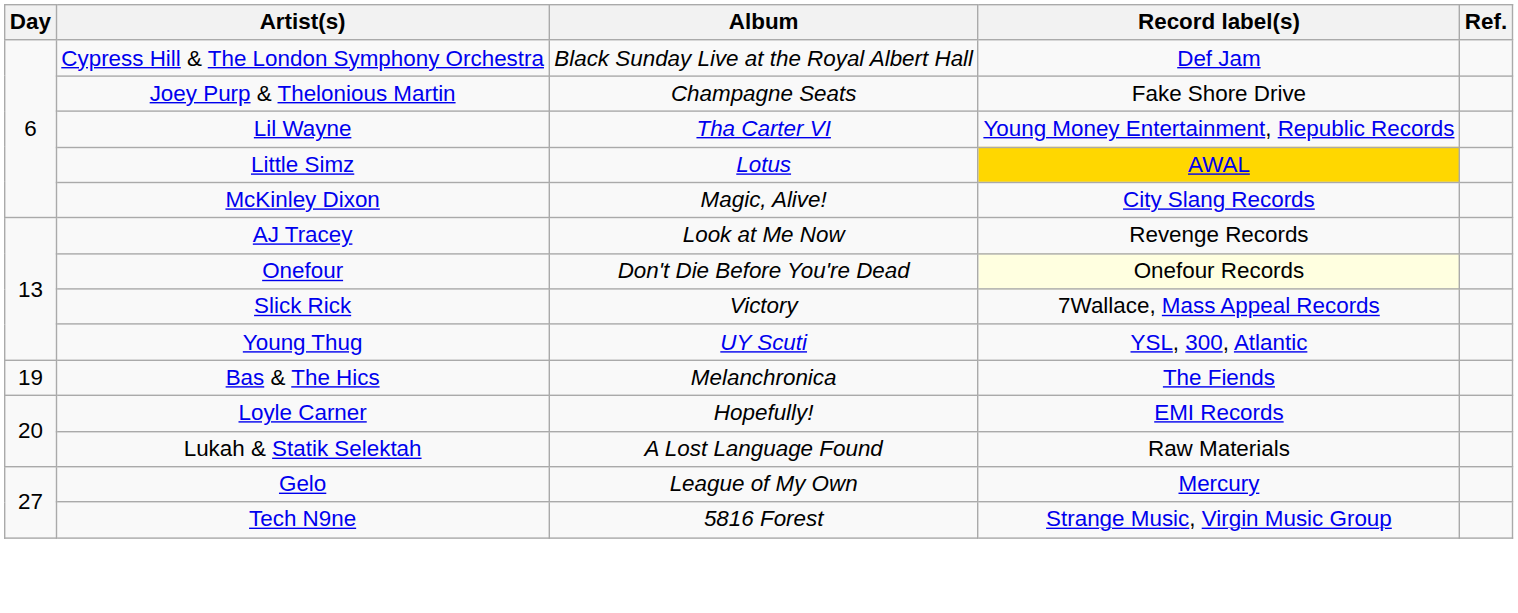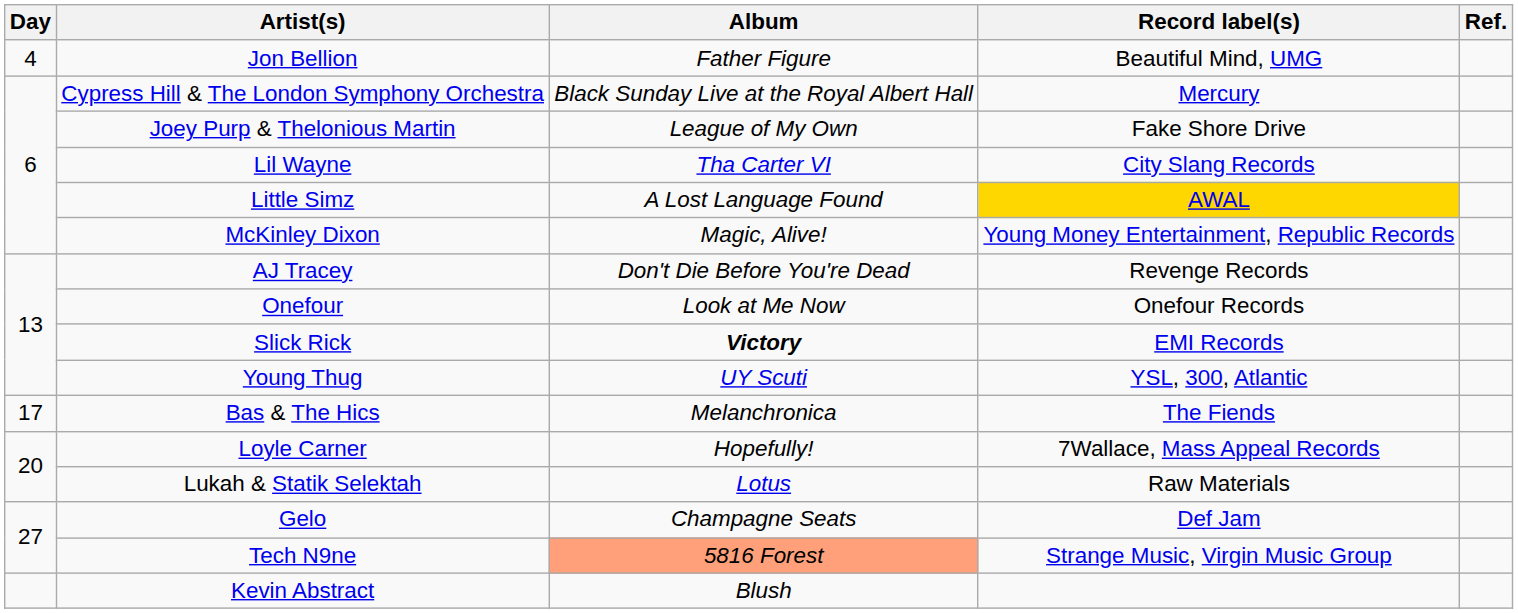+ row: 4 | Jon Bellion | Father Figure | Beautiful Mind, UMG
Cypress Hill & The London Symphony Orchestra | Record label(s): Def Jam -> Mercury
Joey Purp & Thelonious Martin | Album: Champagne Seats -> League of My Own
Lil Wayne | Record label(s): Young Money Entertainment, Republic Records -> City Slang Records
Little Simz | Album: Lotus -> A Lost Language Found
McKinley Dixon | Record label(s): City Slang Records -> Young Money Entertainment, Republic Records
AJ Tracey | Album: Look at Me Now -> Don't Die Before You're Dead
Onefour | Album: Don't Die Before You're Dead -> Look at Me Now
Onefour | Record label(s): lightyellow background -> no background
Slick Rick | Album: normal -> bold
Slick Rick | Record label(s): 7Wallace, Mass Appeal Records -> EMI Records
Bas & The Hics | Day: 19 -> 17
Loyle Carner | Record label(s): EMI Records -> 7Wallace, Mass Appeal Records
Lukah & Statik Selektah | Album: A Lost Language Found -> Lotus
Gelo | Album: League of My Own -> Champagne Seats
Gelo | Record label(s): Mercury -> Def Jam
Tech N9ne | Album: no background -> lightsalmon background
+ row: Kevin Abstract | Blush
